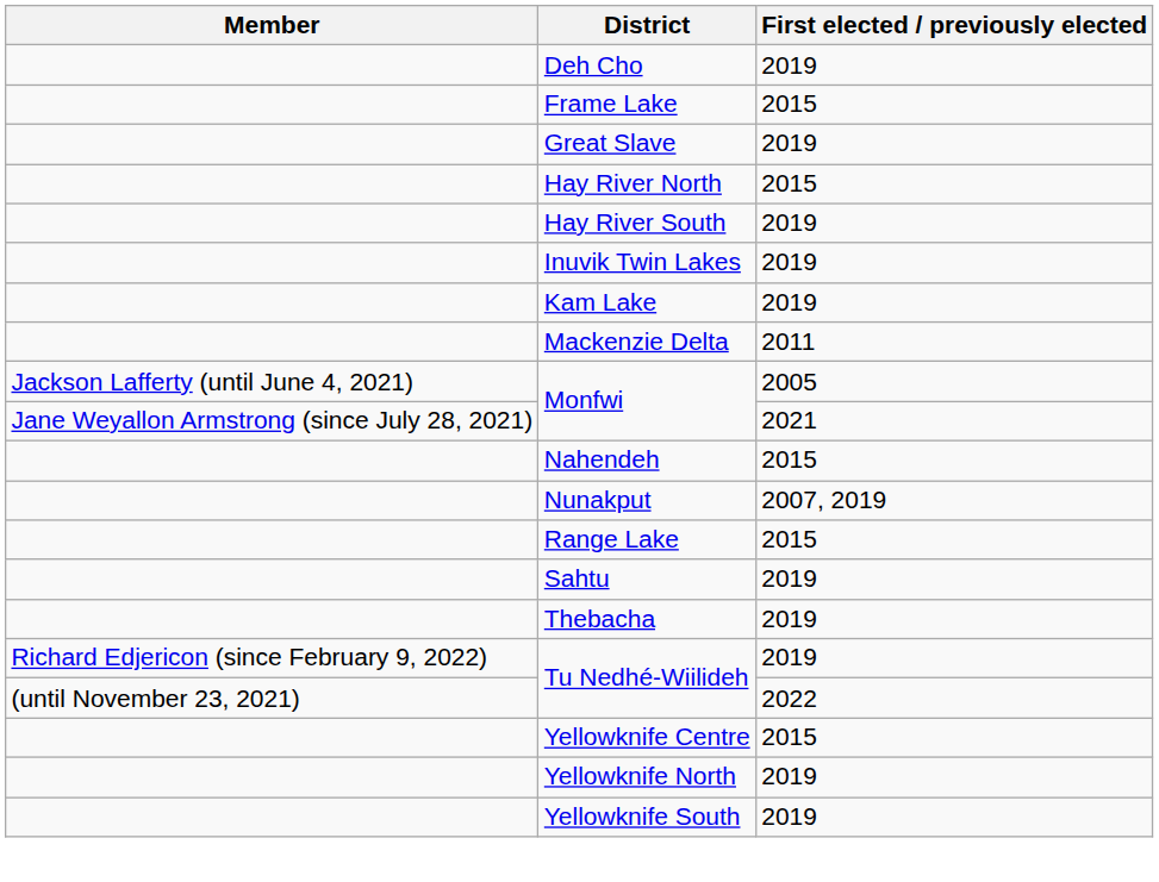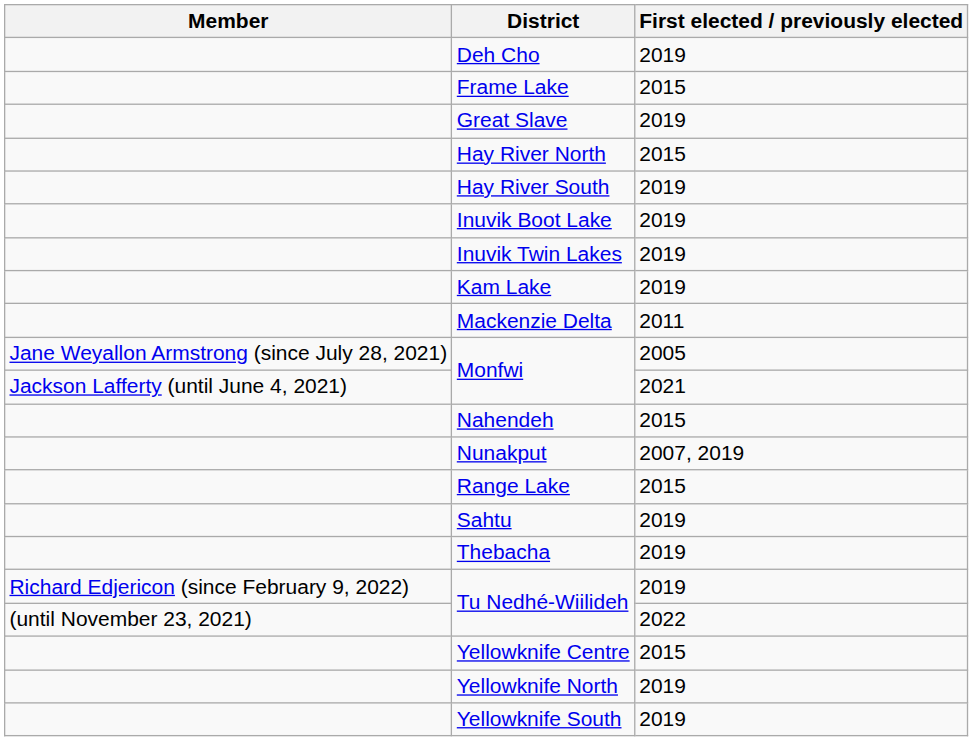+ row: Inuvik Boot Lake | 2019
Monfwi / 2005 | Member: Jackson Lafferty (until June 4, 2021) -> Jane Weyallon Armstrong (since July 28, 2021)
Monfwi / 2021 | Member: Jane Weyallon Armstrong (since July 28, 2021) -> Jackson Lafferty (until June 4, 2021)
